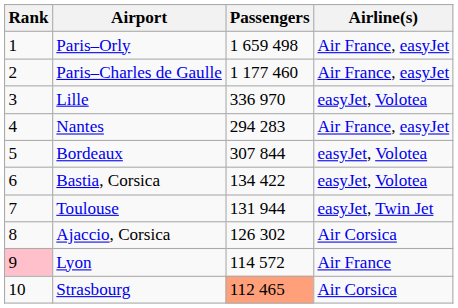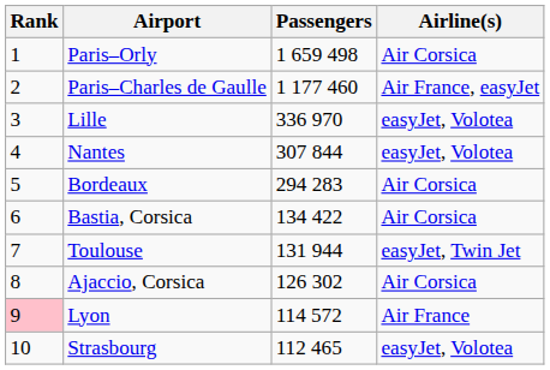Paris–Orly | Airline(s): Air France, easyJet -> Air Corsica
Nantes | Passengers: 294 283 -> 307 844
Nantes | Airline(s): Air France, easyJet -> easyJet, Volotea
Bordeaux | Passengers: 307 844 -> 294 283
Bordeaux | Airline(s): easyJet, Volotea -> Air Corsica
Bastia, Corsica | Airline(s): easyJet, Volotea -> Air Corsica
Strasbourg | Passengers: lightsalmon background -> no background
Strasbourg | Airline(s): Air Corsica -> easyJet, Volotea
